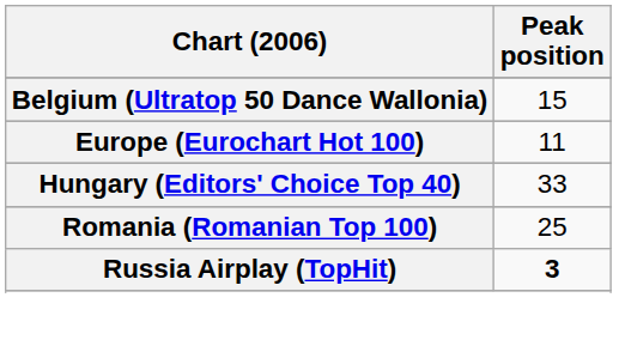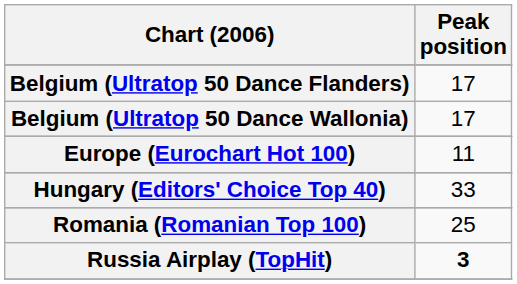+ row: Belgium (Ultratop 50 Dance Flanders) | 17
Belgium (Ultratop 50 Dance Wallonia) | Peak position: 15 -> 17
